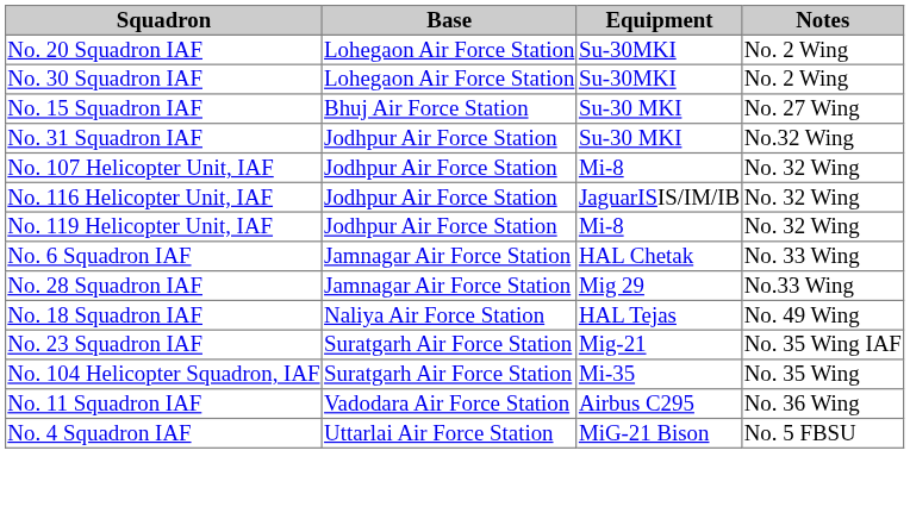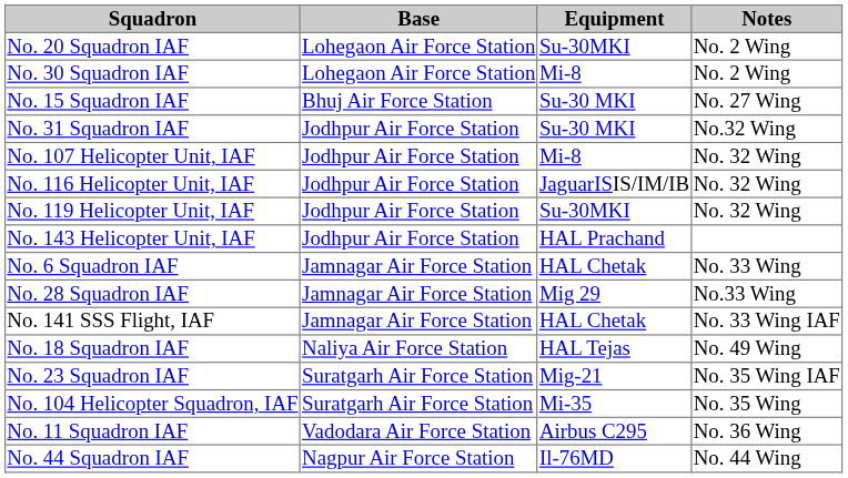No. 30 Squadron IAF | Equipment: Su-30MKI -> Mi-8
No. 119 Helicopter Unit, IAF | Equipment: Mi-8 -> Su-30MKI
+ row: No. 143 Helicopter Unit, IAF | Jodhpur Air Force Station | HAL Prachand
+ row: No. 141 SSS Flight, IAF | Jamnagar Air Force Station | HAL Chetak | No. 33 Wing IAF
+ row: No. 44 Squadron IAF | Nagpur Air Force Station | Il-76MD | No. 44 Wing
- row: No. 4 Squadron IAF | Uttarlai Air Force Station | MiG-21 Bison | No. 5 FBSU
